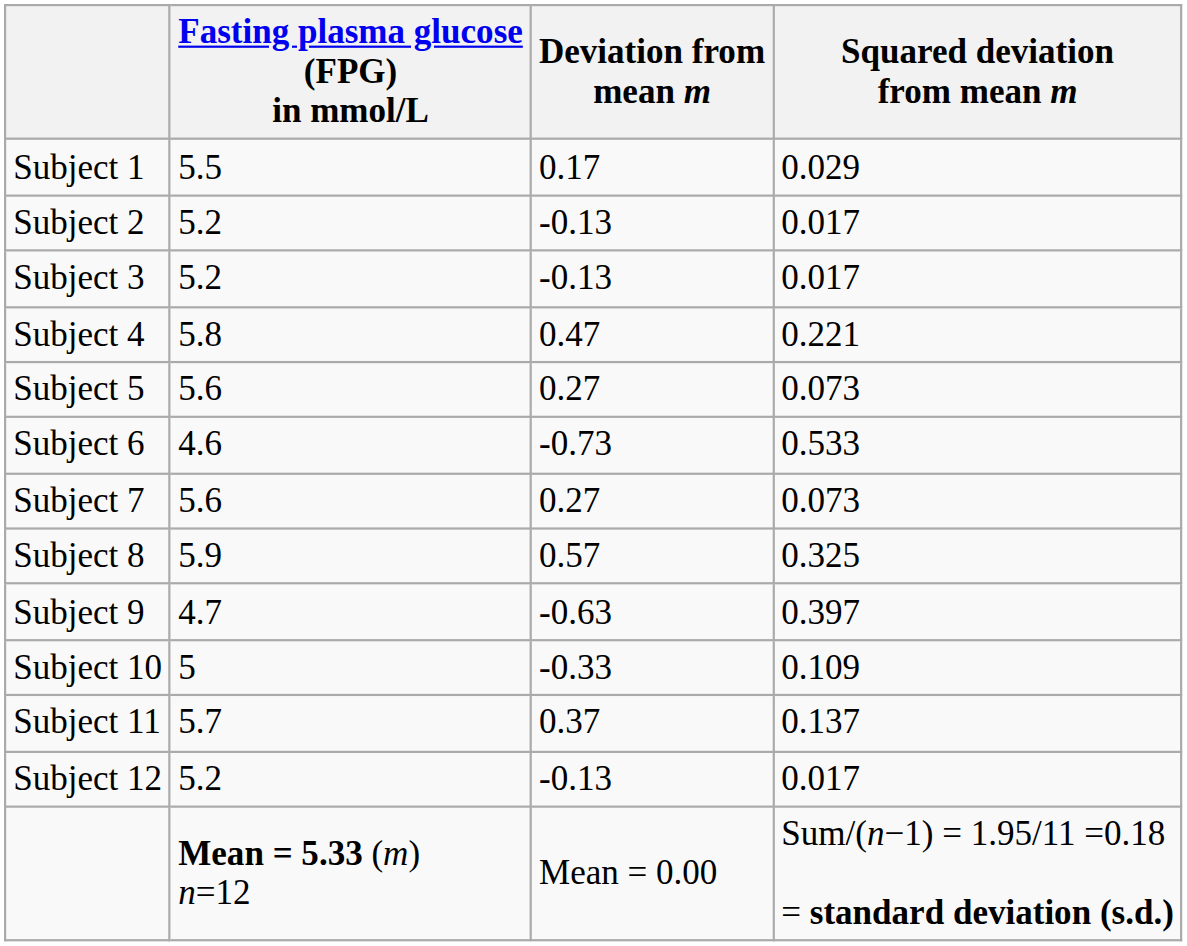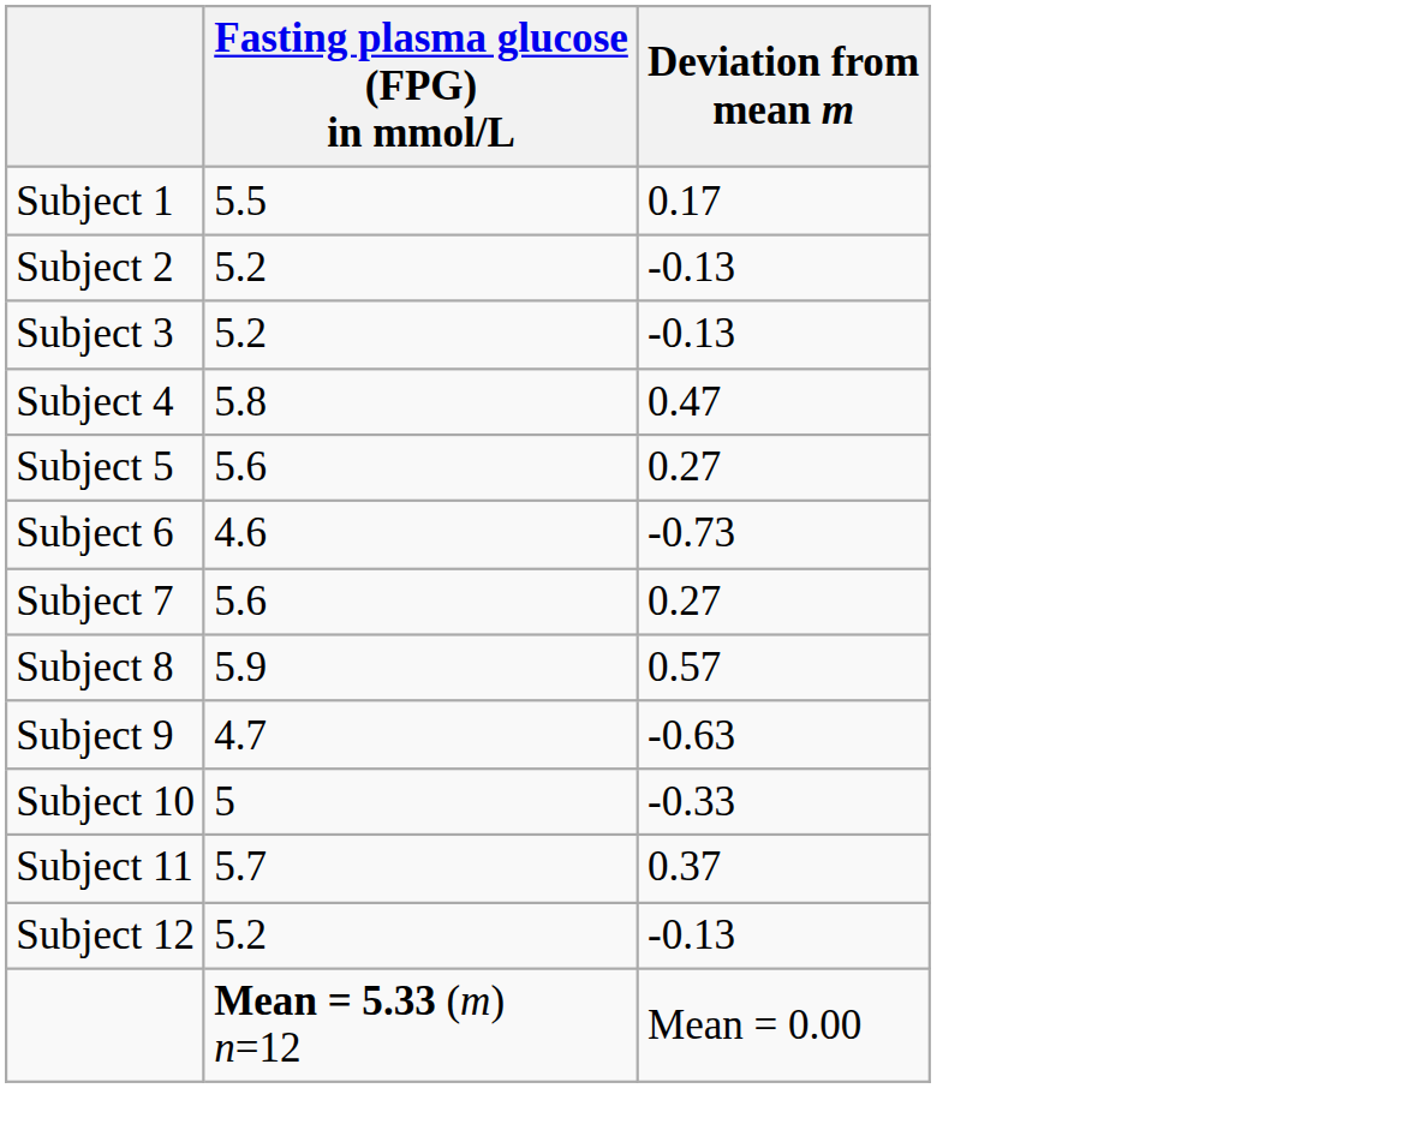- column: Squared deviation from mean m | 0.029 | 0.017 | 0.017 | 0.221 | 0.073 | 0.533 | 0.073 | 0.325 | 0.397 | 0.109 | 0.137 | 0.017 | Sum/(n−1) = 1.95/11 =0.18 = standard deviation (s.d.)
